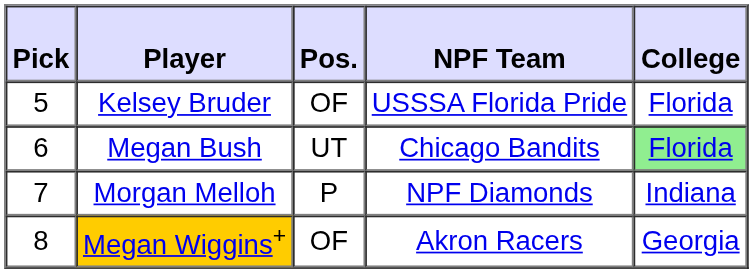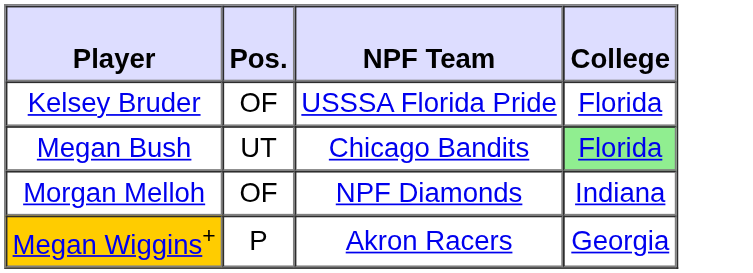- column: Pick | 5 | 6 | 7 | 8
Morgan Melloh | Pos.: P -> OF
Megan Wiggins+ | Pos.: OF -> P
